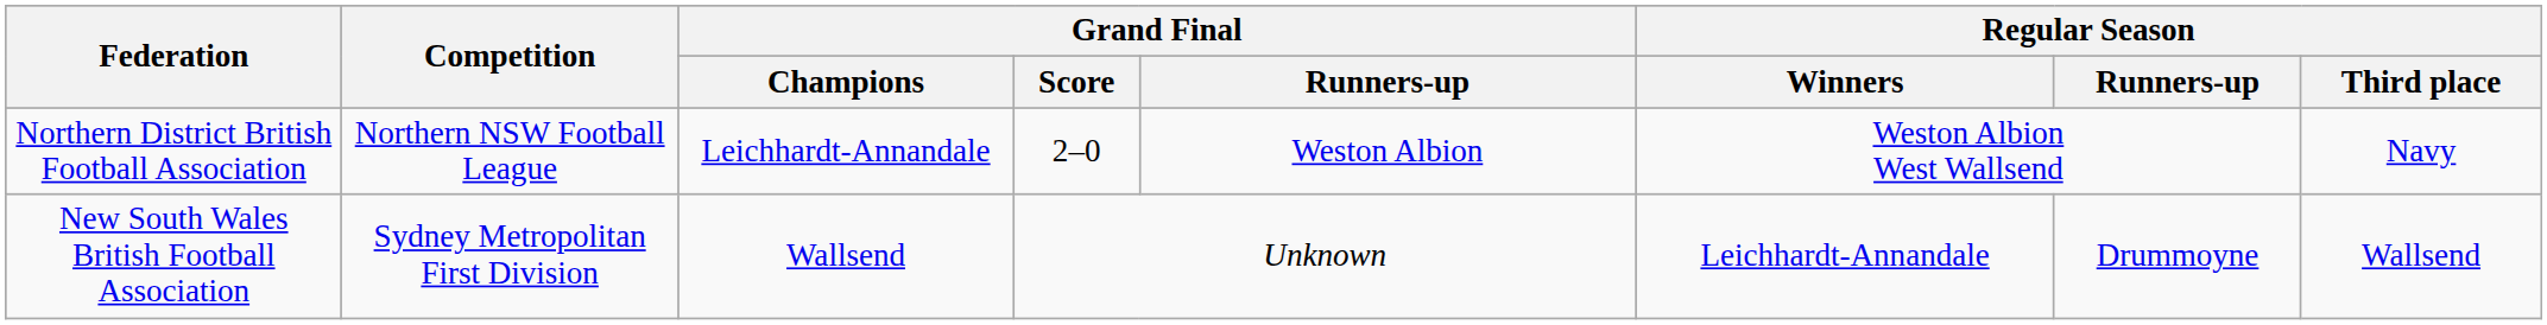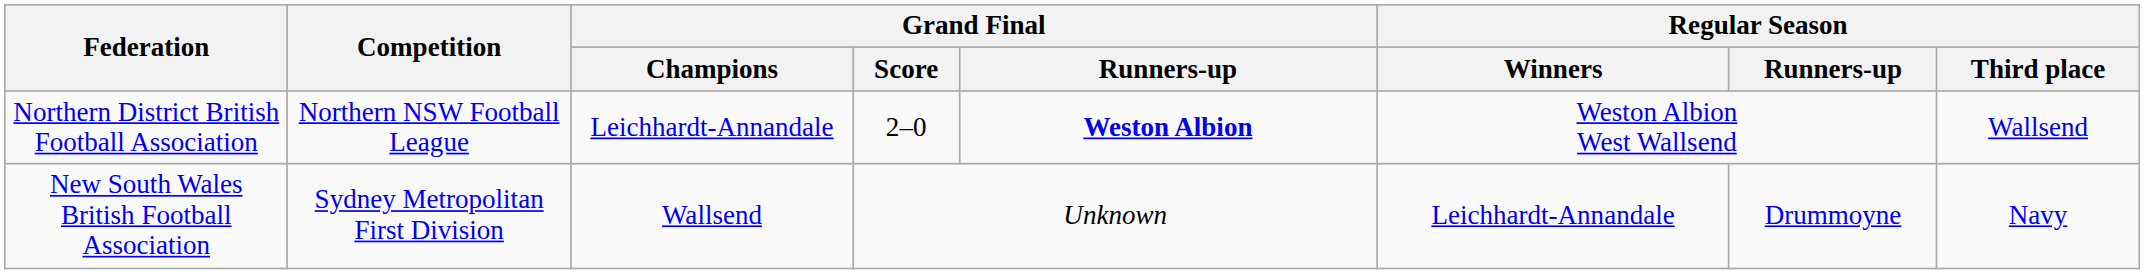Northern District British Football Association | Grand Final / Runners-up: normal -> bold
Northern District British Football Association | Regular Season / Third place: Navy -> Wallsend
New South Wales British Football Association | Regular Season / Third place: Wallsend -> Navy
